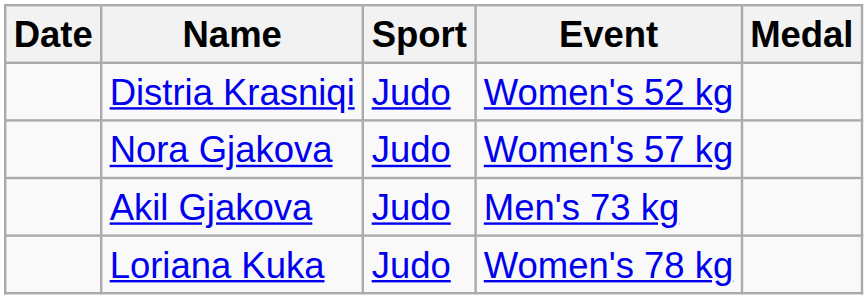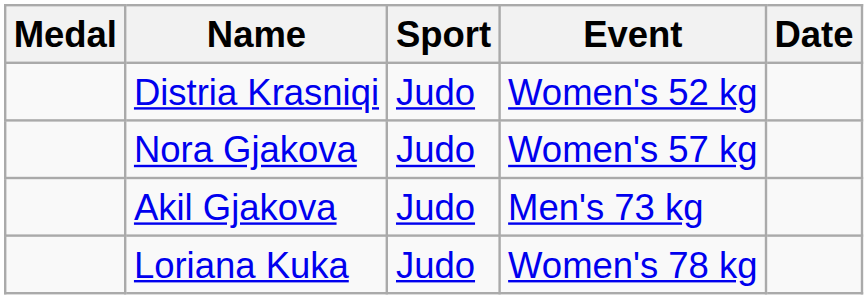columns swapped: Medal <-> Date
